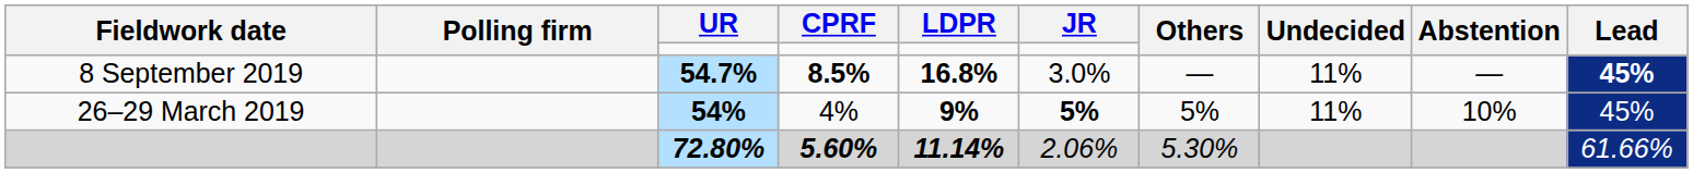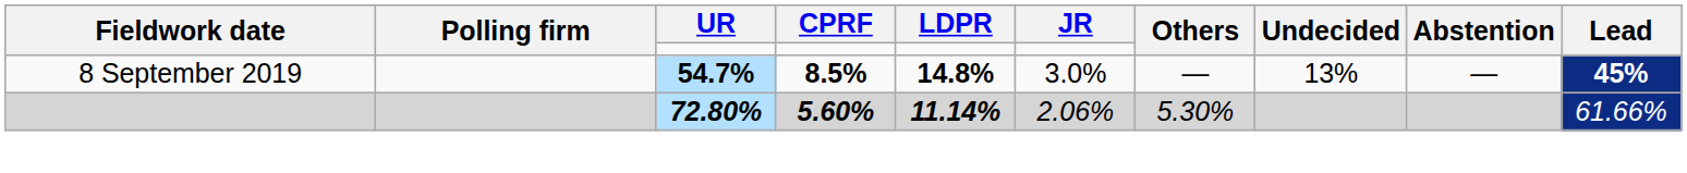8 September 2019 | LDPR: 16.8% -> 14.8%
8 September 2019 | Undecided: 11% -> 13%
- row: 26–29 March 2019 | 54% | 4% | 9% | 5% | 5% | 11% | 10% | 45%
